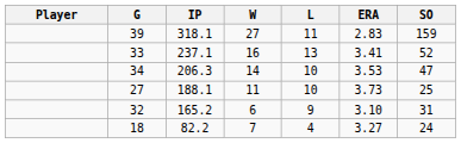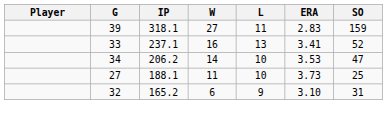34 | IP: 206.3 -> 206.2
- row: 18 | 82.2 | 7 | 4 | 3.27 | 24
